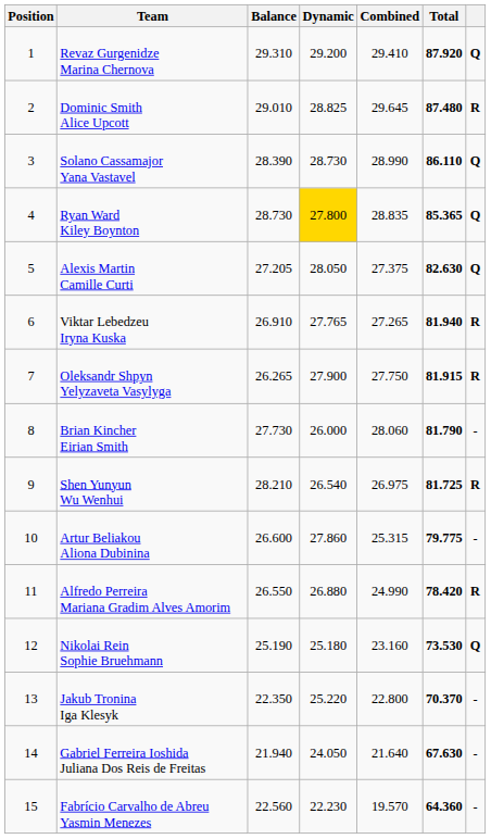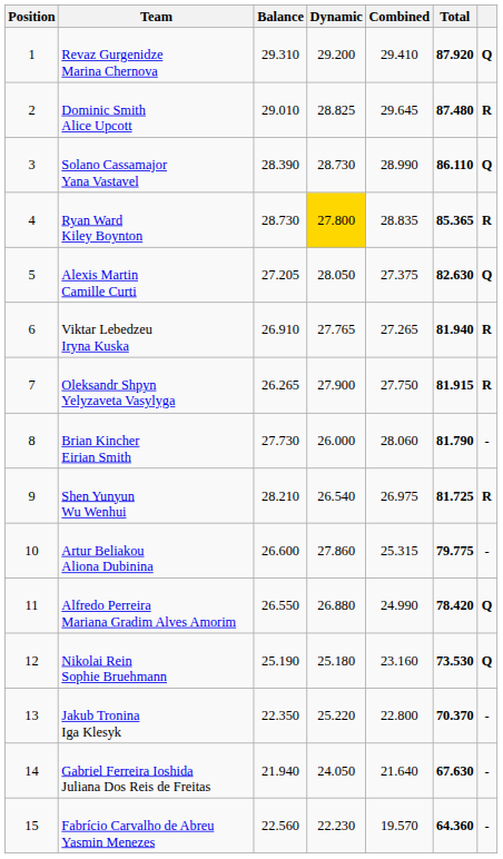Ryan Ward Kiley Boynton | column 7: Q -> R
Alfredo Perreira Mariana Gradim Alves Amorim | column 7: R -> Q
